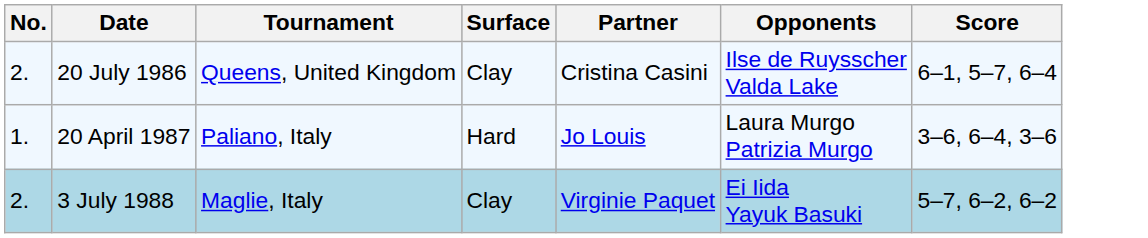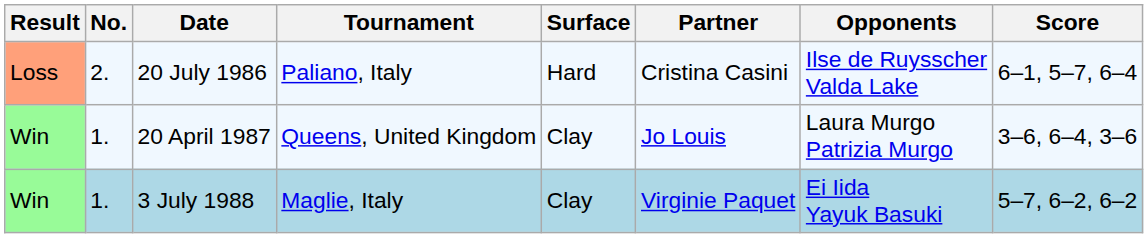+ column: Result | Loss | Win | Win
20 July 1986 | Tournament: Queens, United Kingdom -> Paliano, Italy
20 July 1986 | Surface: Clay -> Hard
20 April 1987 | Tournament: Paliano, Italy -> Queens, United Kingdom
20 April 1987 | Surface: Hard -> Clay
3 July 1988 | No.: 2. -> 1.
